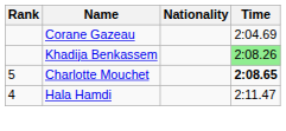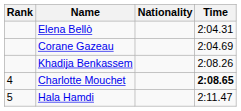+ row: Elena Bellò | 2:04.31
Khadija Benkassem | Time: lightgreen background -> no background
Charlotte Mouchet | Rank: 5 -> 4
Hala Hamdi | Rank: 4 -> 5
